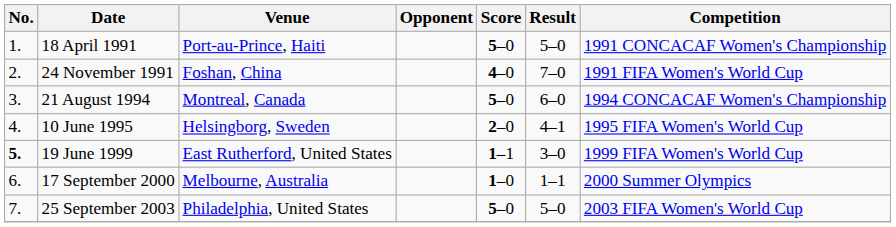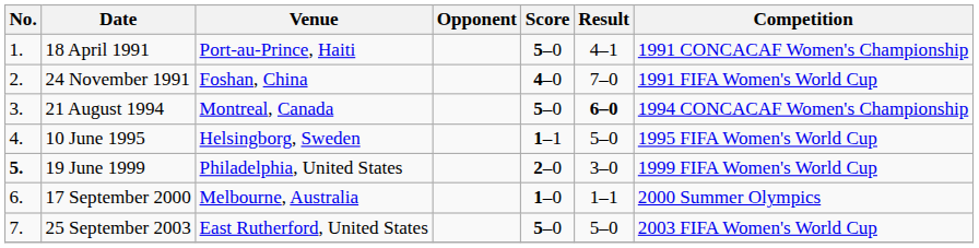18 April 1991 | Result: 5–0 -> 4–1
21 August 1994 | Result: normal -> bold
10 June 1995 | Score: 2–0 -> 1–1
10 June 1995 | Result: 4–1 -> 5–0
19 June 1999 | Venue: East Rutherford, United States -> Philadelphia, United States
19 June 1999 | Score: 1–1 -> 2–0
25 September 2003 | Venue: Philadelphia, United States -> East Rutherford, United States
